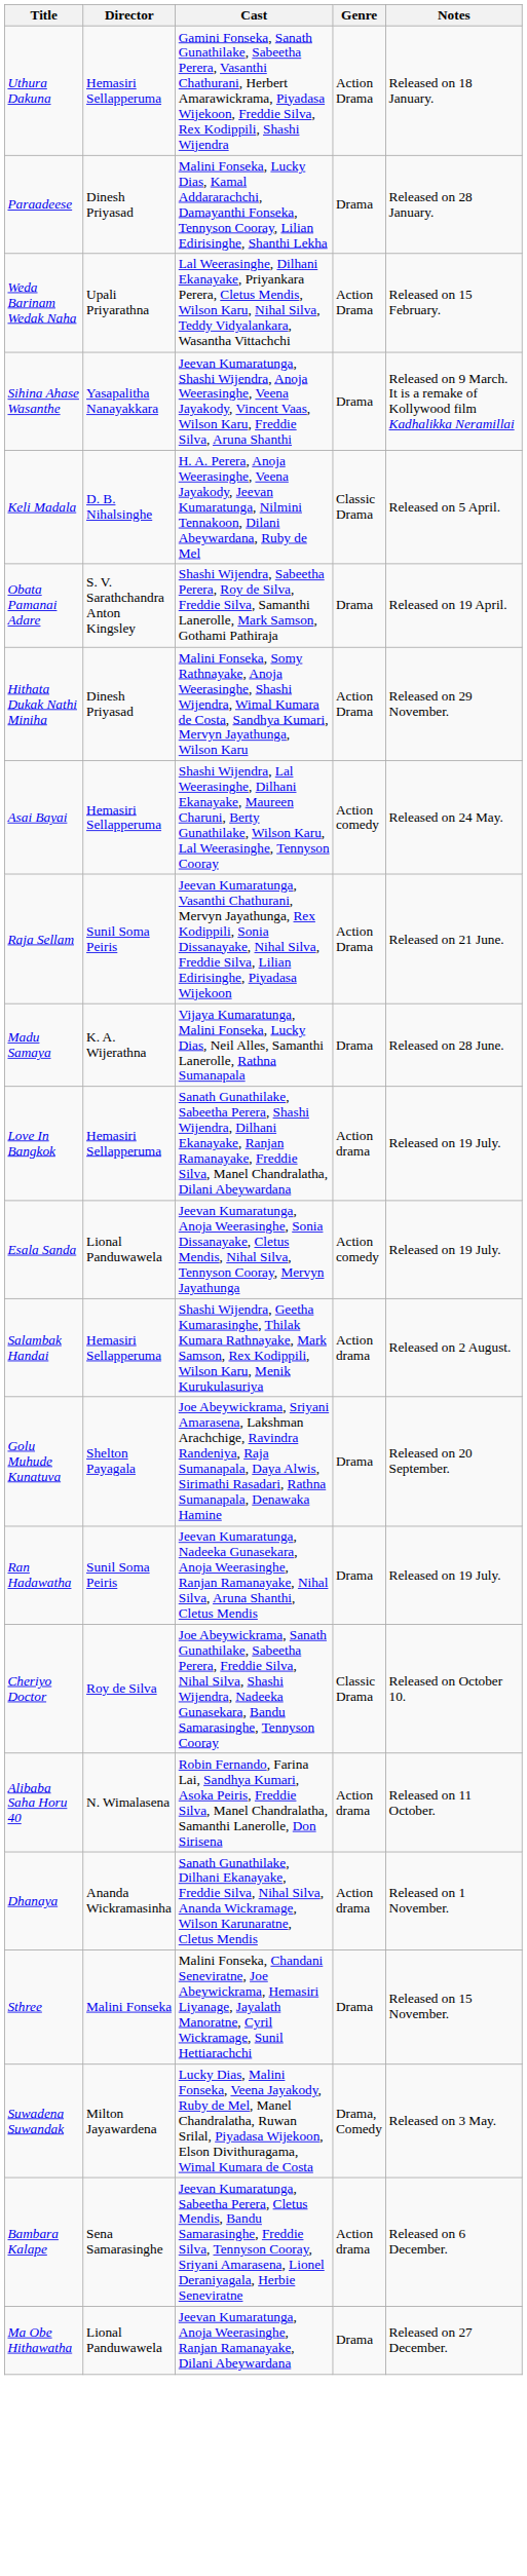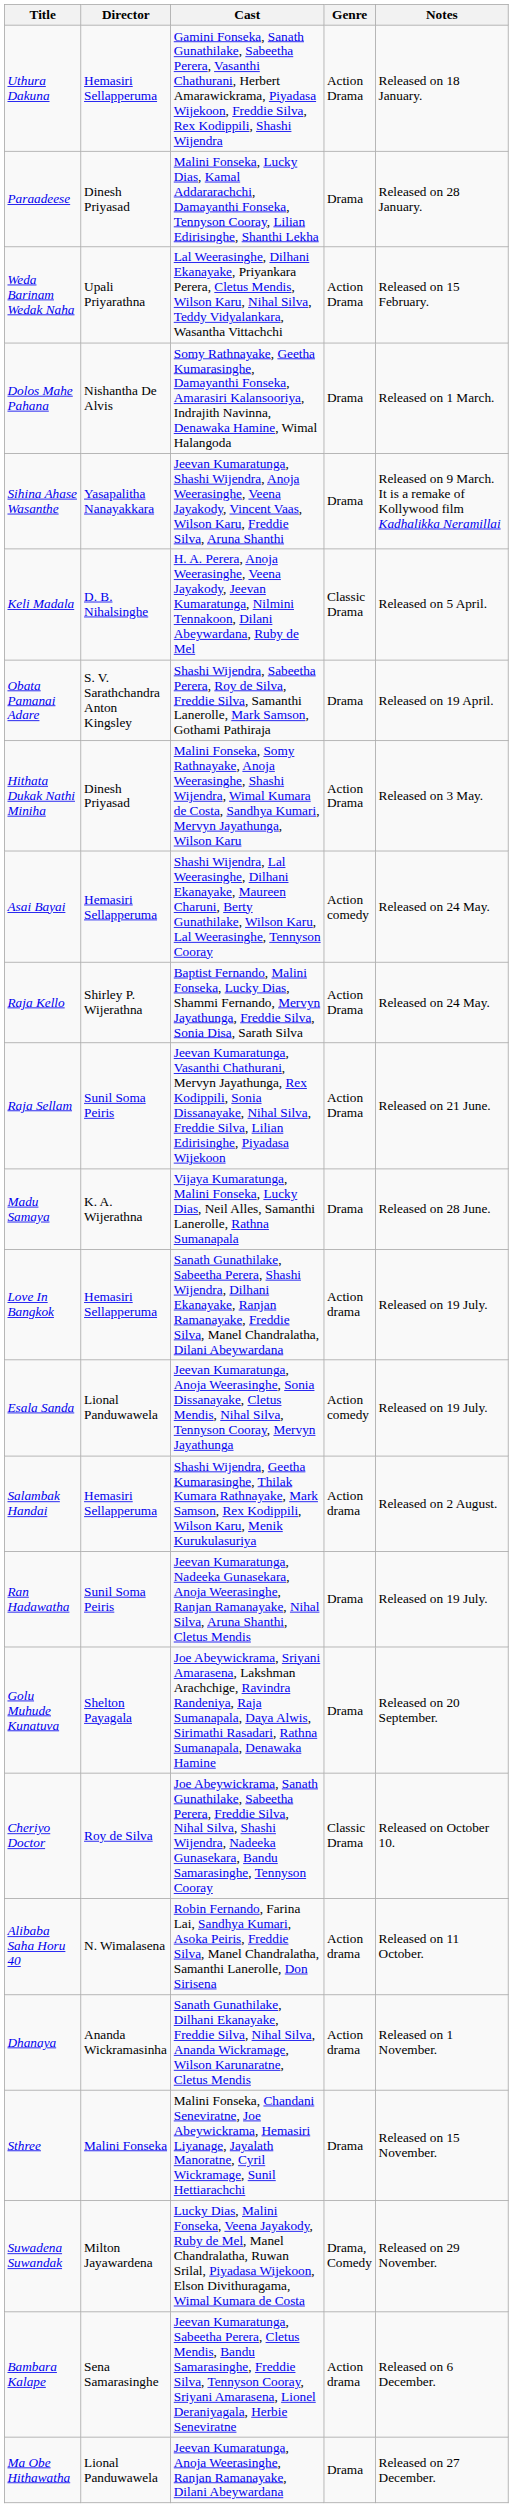+ row: Dolos Mahe Pahana | Nishantha De Alvis | Somy Rathnayake, Geetha Kumarasinghe, Damayanthi Fonseka, Amarasiri Kalansooriya, Indrajith Navinna, Denawaka Hamine, Wimal Halangoda | Drama | Released on 1 March.
Hithata Dukak Nathi Miniha | Notes: Released on 29 November. -> Released on 3 May.
+ row: Raja Kello | Shirley P. Wijerathna | Baptist Fernando, Malini Fonseka, Lucky Dias, Shammi Fernando, Mervyn Jayathunga, Freddie Silva, Sonia Disa, Sarath Silva | Action Drama | Released on 24 May.
rows swapped: Ran Hadawatha <-> Golu Muhude Kunatuva
Suwadena Suwandak | Notes: Released on 3 May. -> Released on 29 November.
